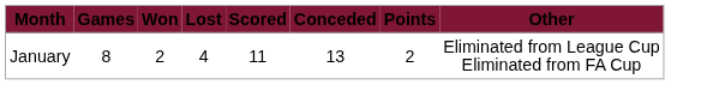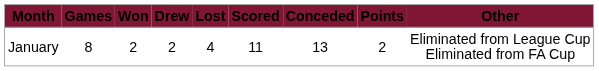+ column: Drew | 2
